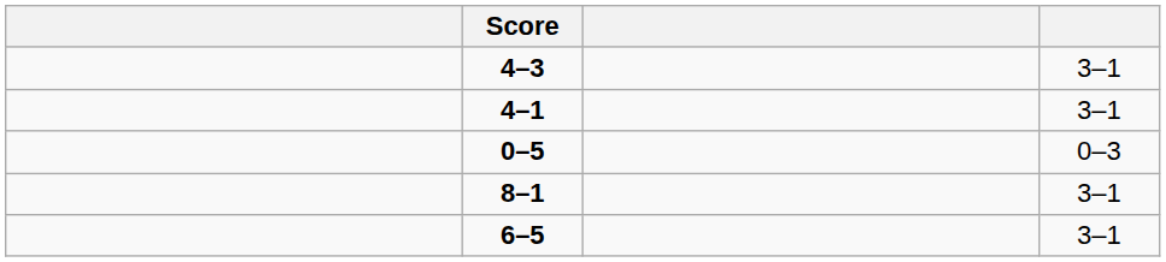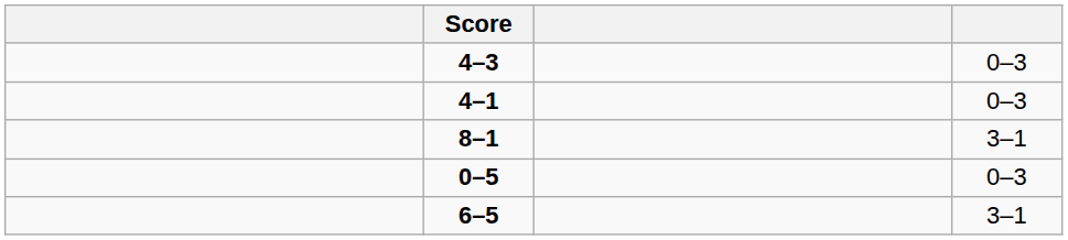4–3 | column 4: 3–1 -> 0–3
4–1 | column 4: 3–1 -> 0–3
rows swapped: 0–5 <-> 8–1
